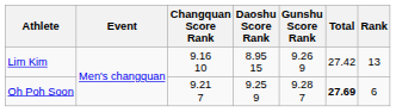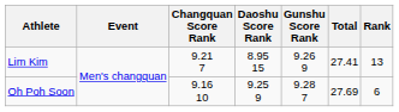Lim Kim | Changquan Score Rank: 9.16 10 -> 9.21 7
Lim Kim | Total: 27.42 -> 27.41
Oh Poh Soon | Changquan Score Rank: 9.21 7 -> 9.16 10
Oh Poh Soon | Total: bold -> normal
